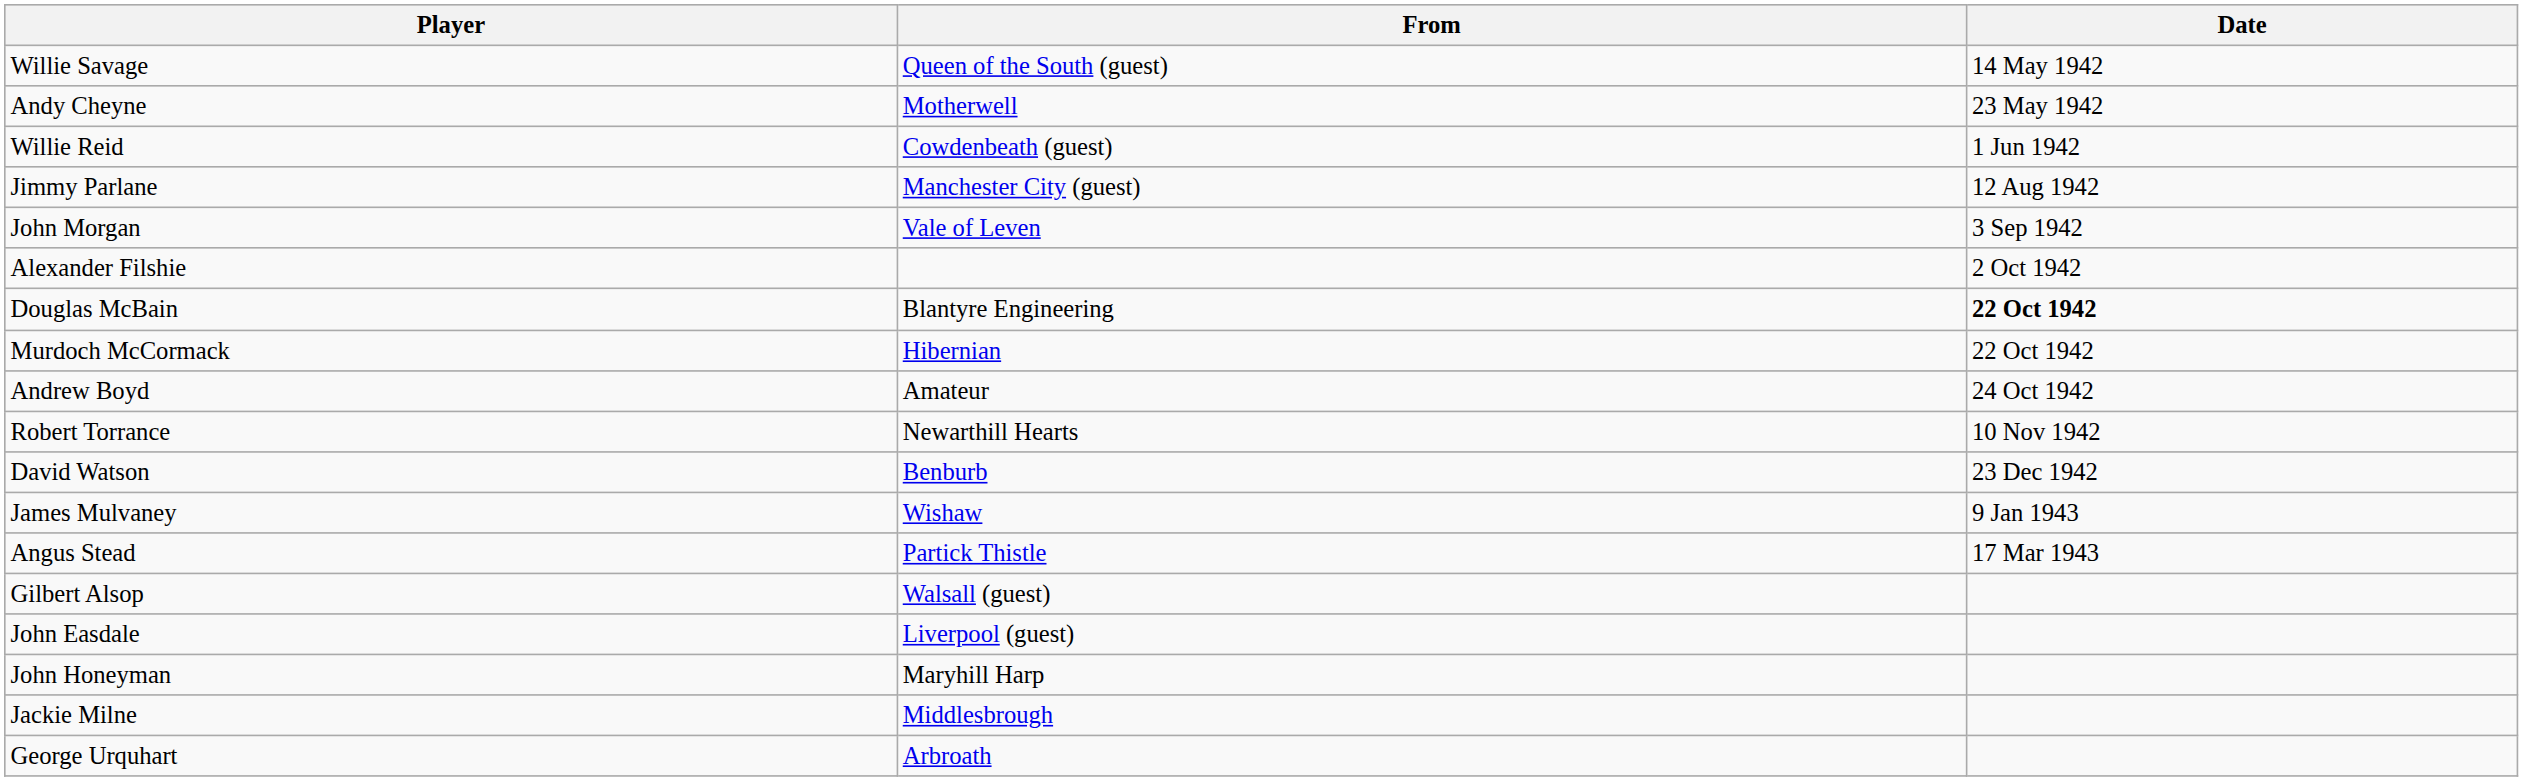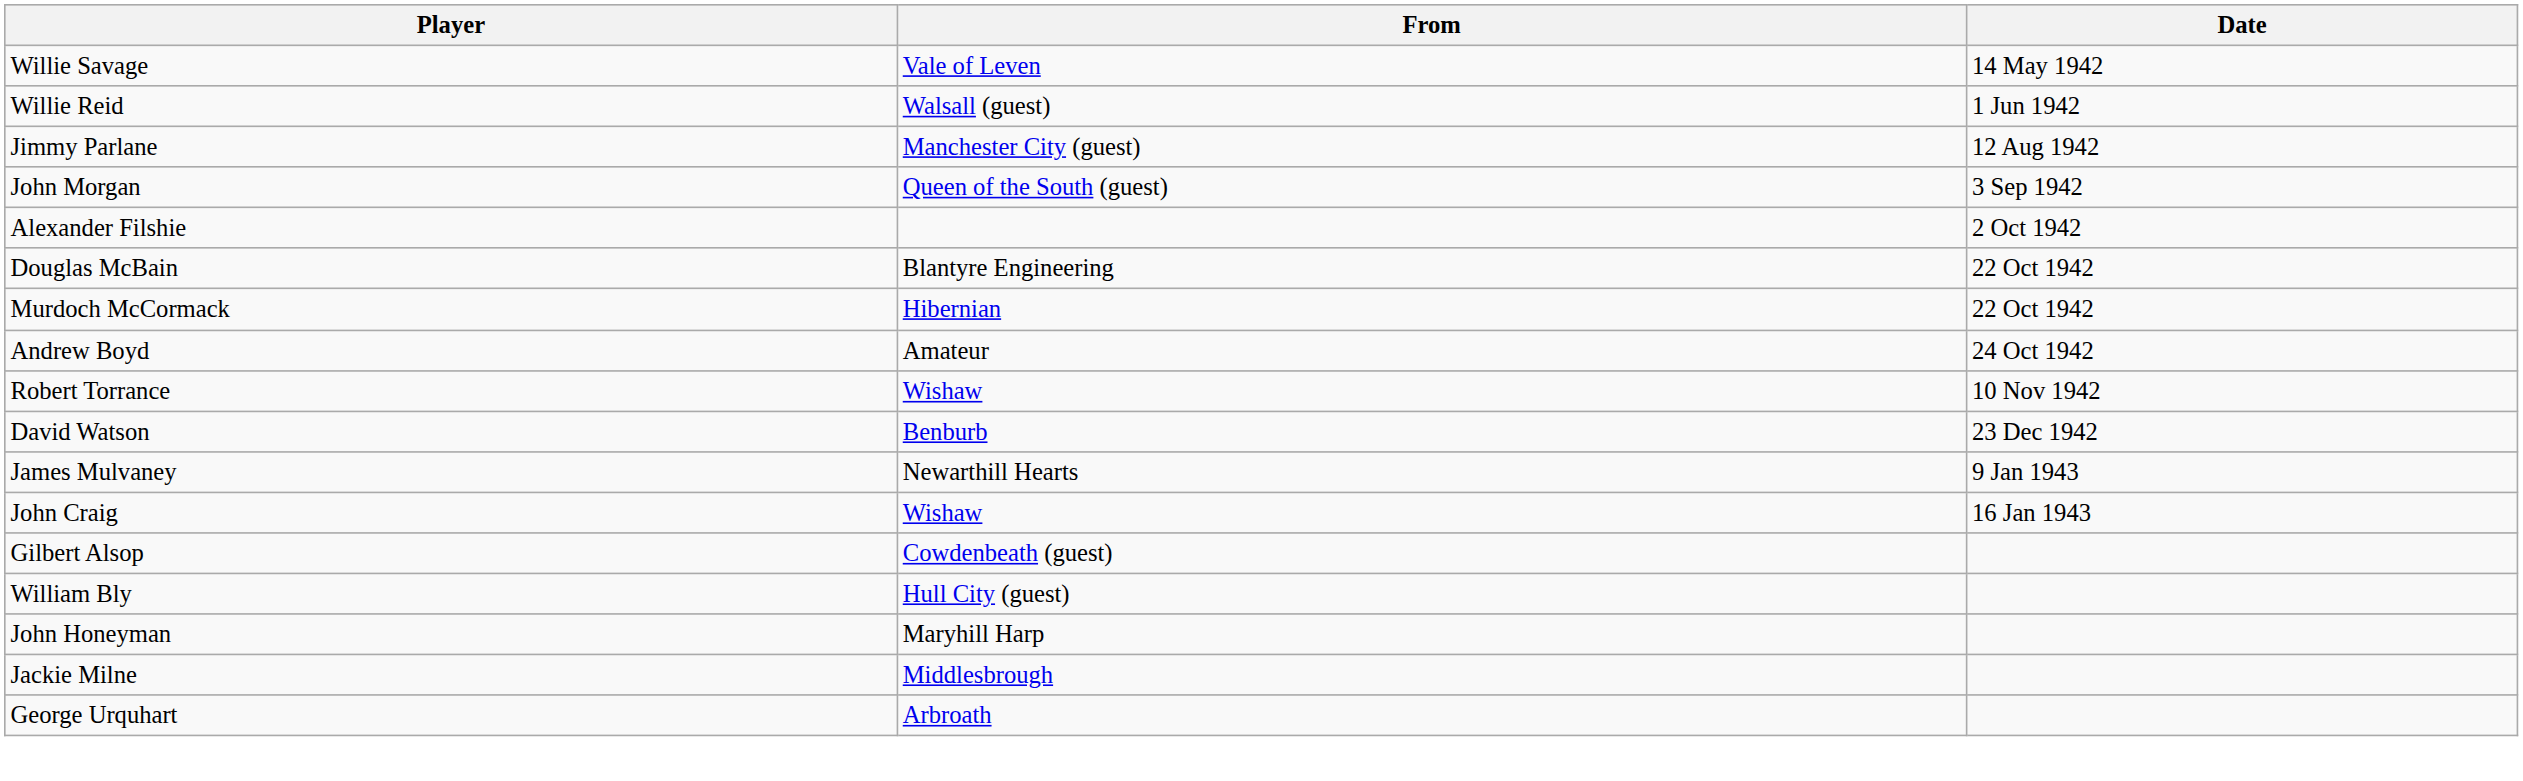Willie Savage | From: Queen of the South (guest) -> Vale of Leven
- row: Andy Cheyne | Motherwell | 23 May 1942
Willie Reid | From: Cowdenbeath (guest) -> Walsall (guest)
John Morgan | From: Vale of Leven -> Queen of the South (guest)
Douglas McBain | Date: bold -> normal
Robert Torrance | From: Newarthill Hearts -> Wishaw
James Mulvaney | From: Wishaw -> Newarthill Hearts
+ row: John Craig | Wishaw | 16 Jan 1943
- row: Angus Stead | Partick Thistle | 17 Mar 1943
Gilbert Alsop | From: Walsall (guest) -> Cowdenbeath (guest)
+ row: William Bly | Hull City (guest)
- row: John Easdale | Liverpool (guest)
